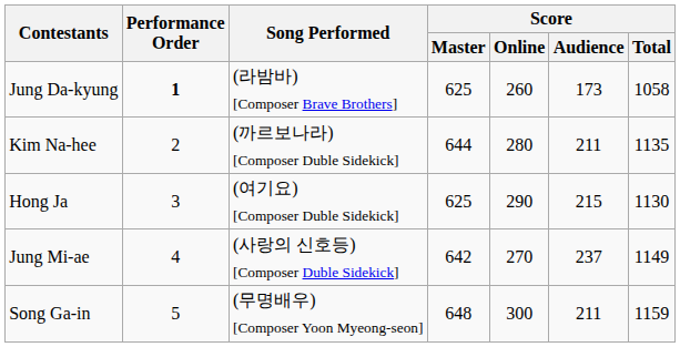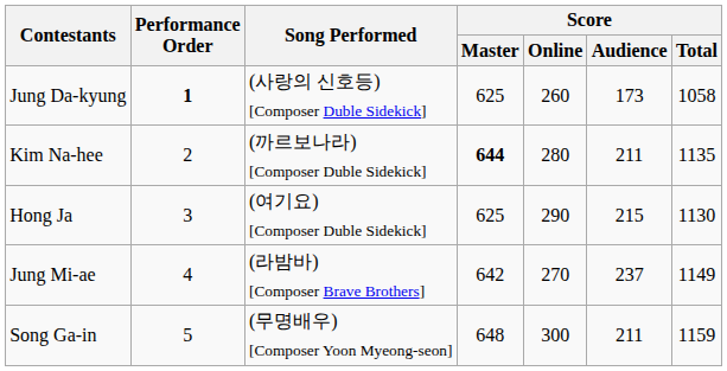Jung Da-kyung | Song Performed: (라밤바) [Composer Brave Brothers] -> (사랑의 신호등) [Composer Duble Sidekick]
Kim Na-hee | Score / Master: normal -> bold
Jung Mi-ae | Song Performed: (사랑의 신호등) [Composer Duble Sidekick] -> (라밤바) [Composer Brave Brothers]
